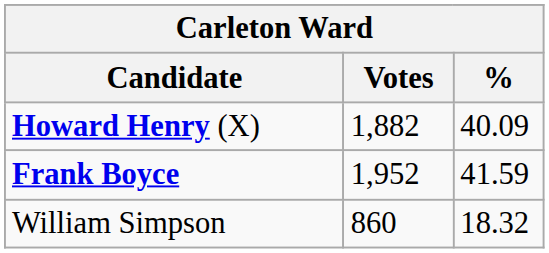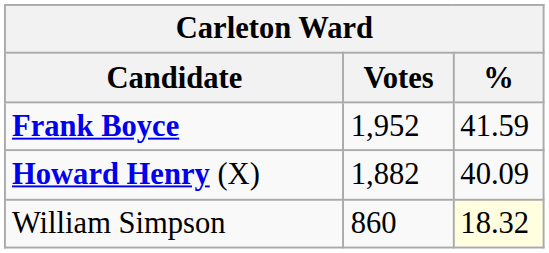rows swapped: Frank Boyce <-> Howard Henry (X)
William Simpson | %: no background -> lightyellow background
